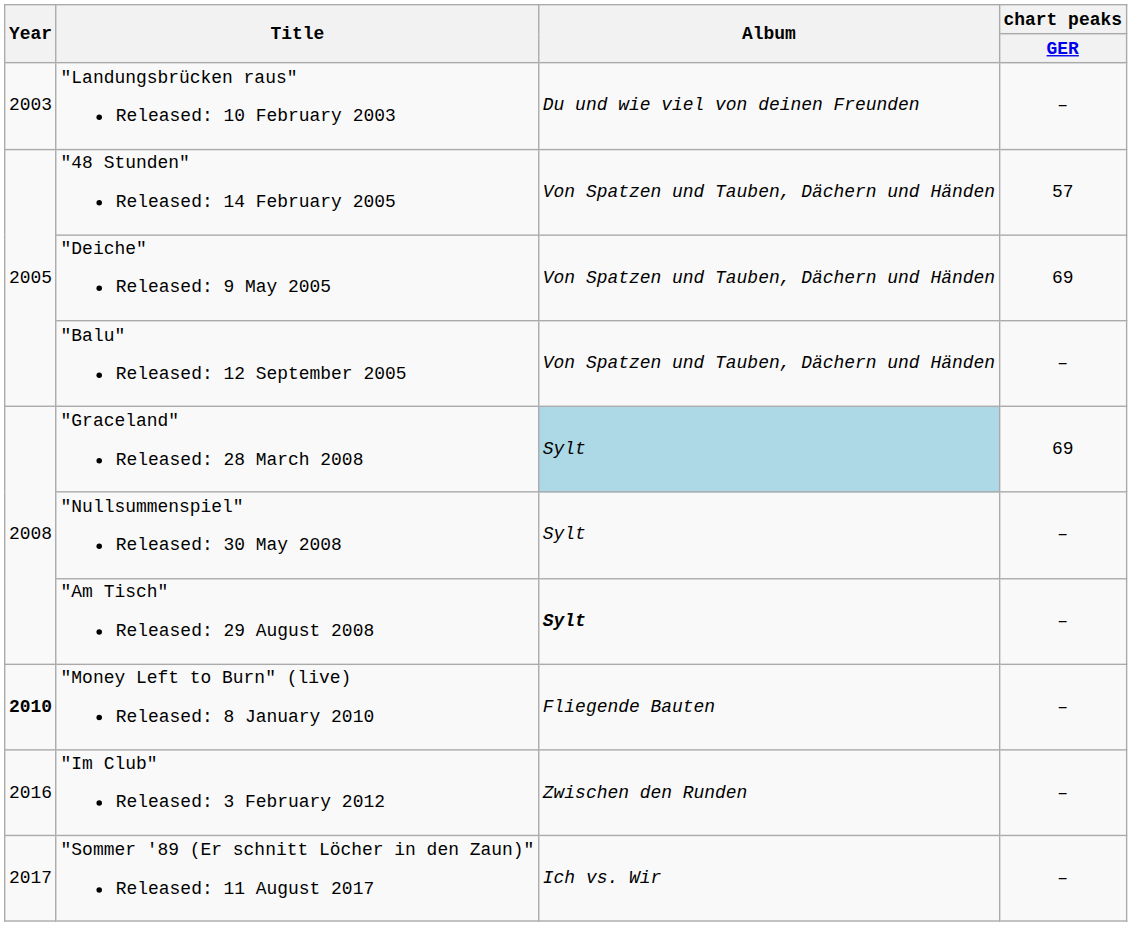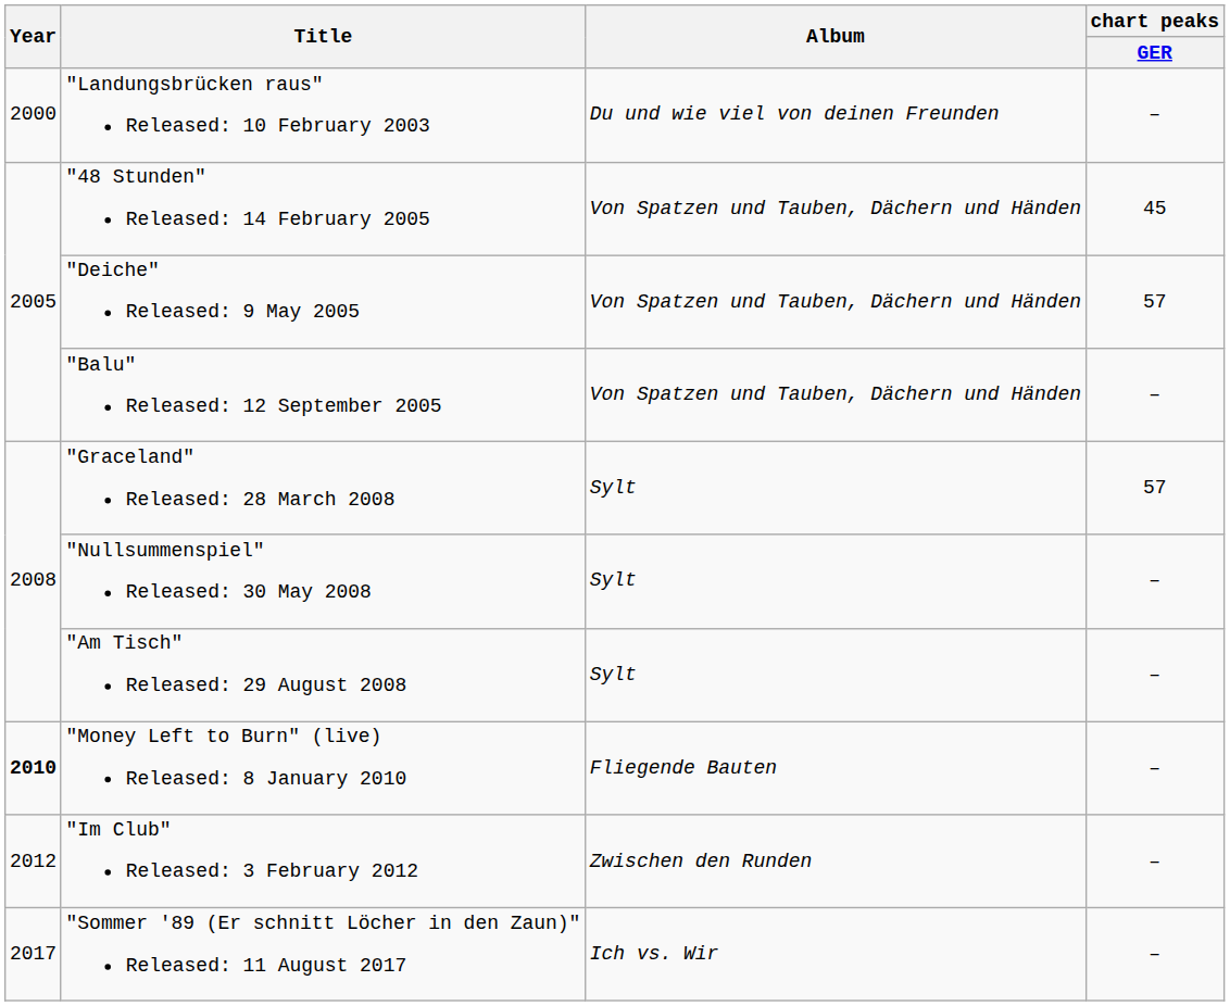"Landungsbrücken raus" Released: 10 February 2003 | Year: 2003 -> 2000
"48 Stunden" Released: 14 February 2005 | chart peaks / GER: 57 -> 45
"Deiche" Released: 9 May 2005 | chart peaks / GER: 69 -> 57
"Graceland" Released: 28 March 2008 | Album: lightblue background -> no background
"Graceland" Released: 28 March 2008 | chart peaks / GER: 69 -> 57
"Am Tisch" Released: 29 August 2008 | Album: bold -> normal
"Im Club" Released: 3 February 2012 | Year: 2016 -> 2012
